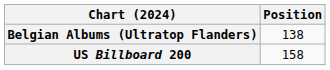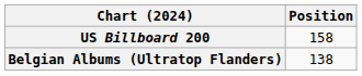rows swapped: Belgian Albums (Ultratop Flanders) <-> US Billboard 200
